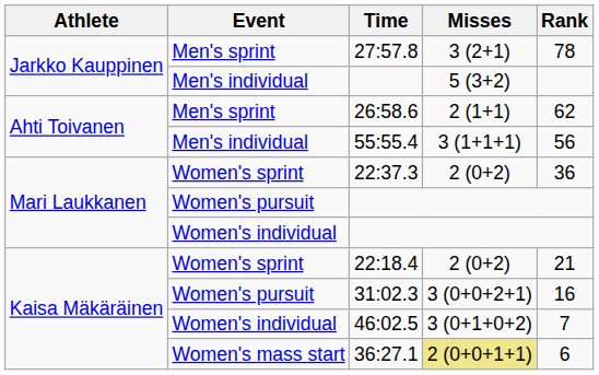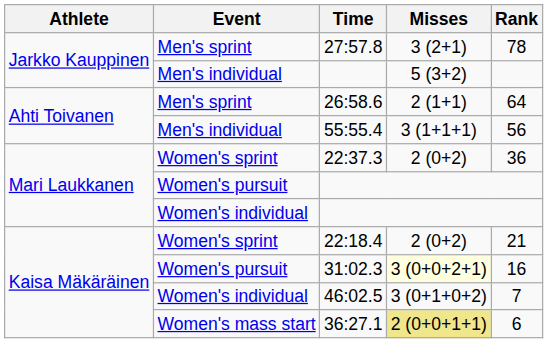26:58.6 | Rank: 62 -> 64
31:02.3 | Misses: no background -> lightyellow background
